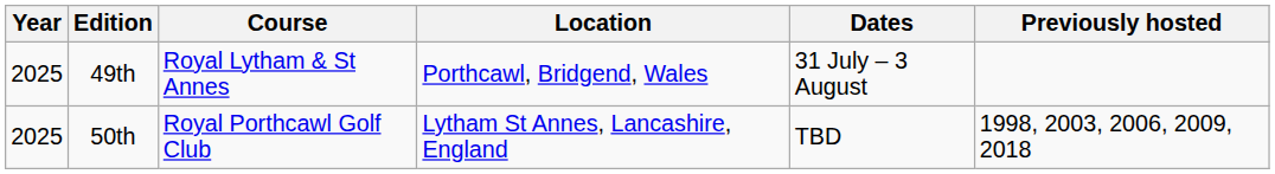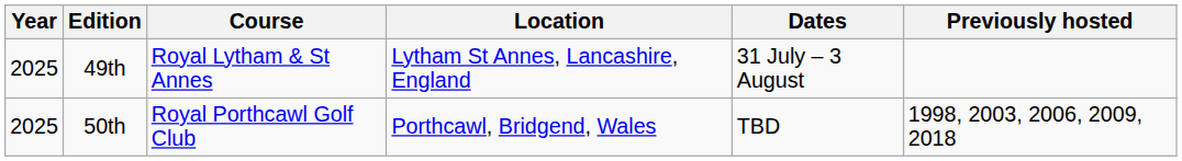49th | Location: Porthcawl, Bridgend, Wales -> Lytham St Annes, Lancashire, England
50th | Location: Lytham St Annes, Lancashire, England -> Porthcawl, Bridgend, Wales
